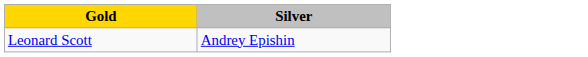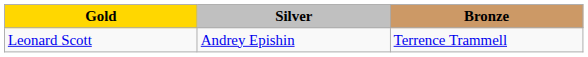+ column: Bronze | Terrence Trammell
